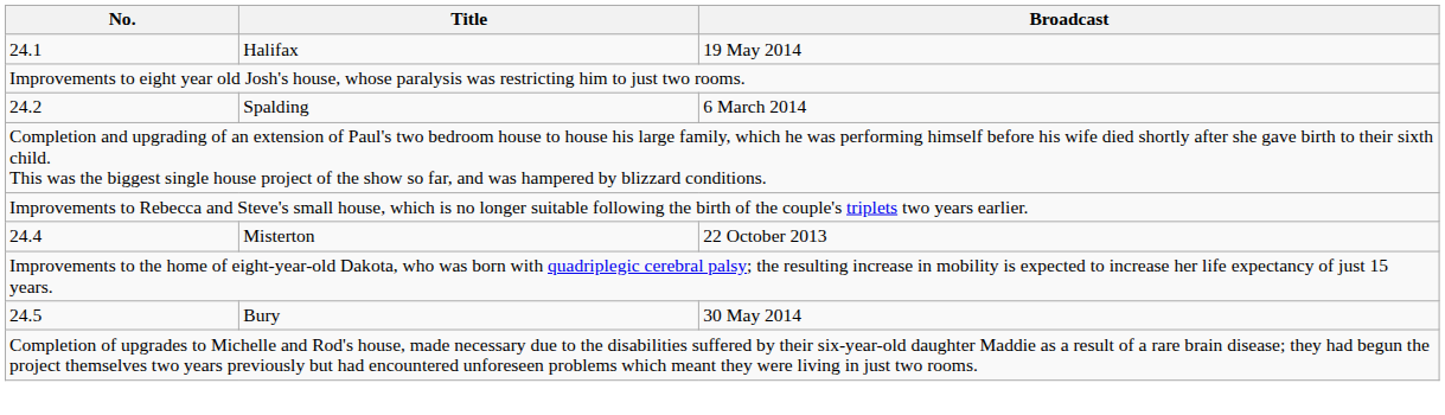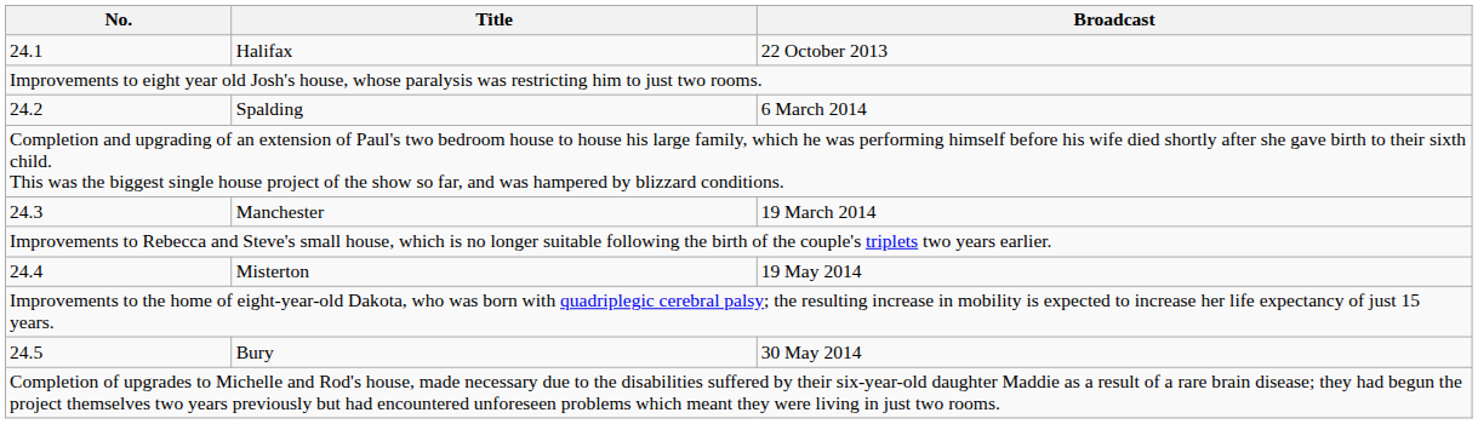24.1 | Broadcast: 19 May 2014 -> 22 October 2013
+ row: 24.3 | Manchester | 19 March 2014
24.4 | Broadcast: 22 October 2013 -> 19 May 2014
